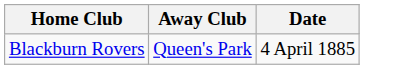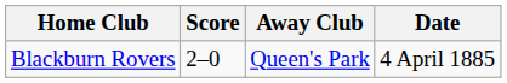+ column: Score | 2–0
